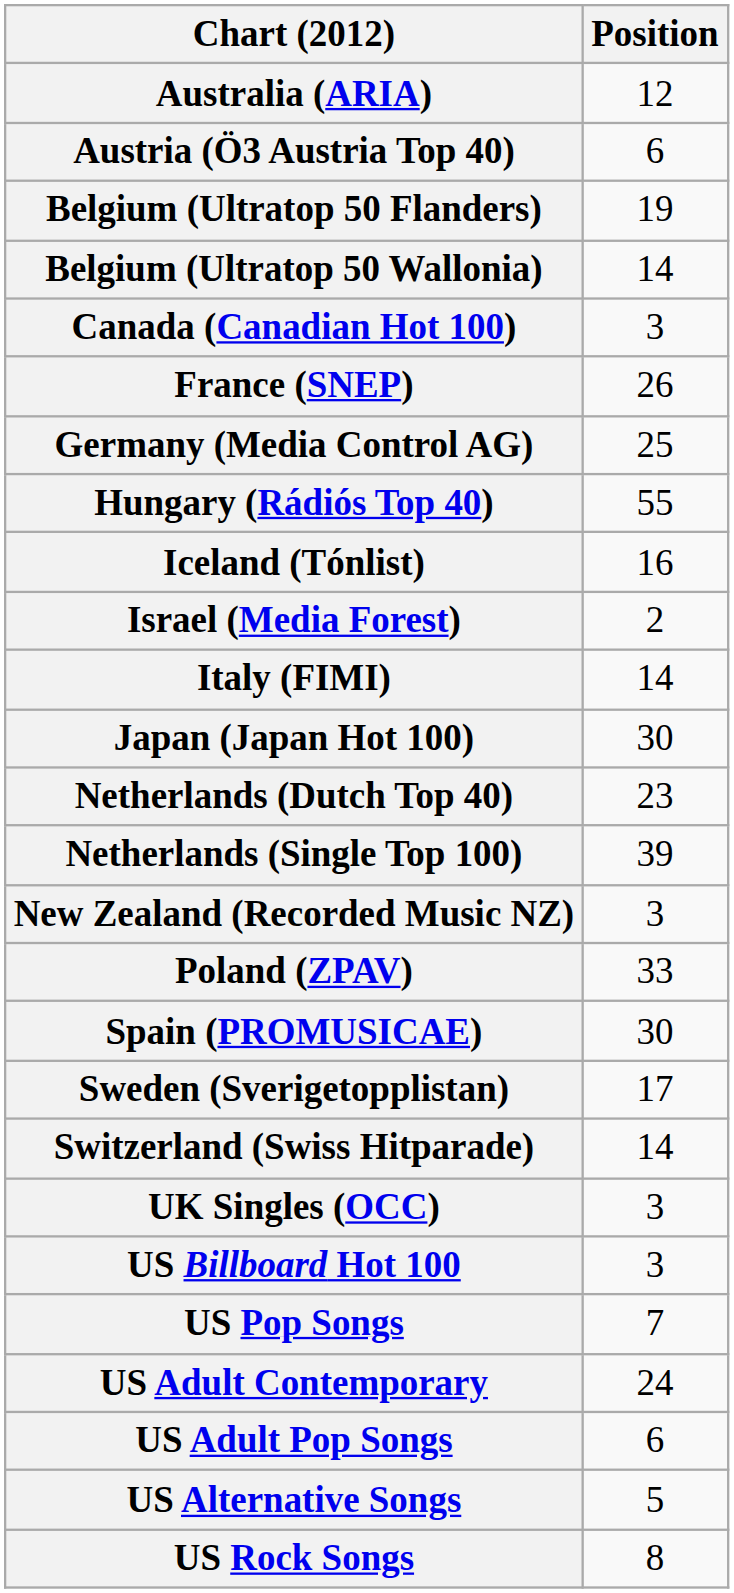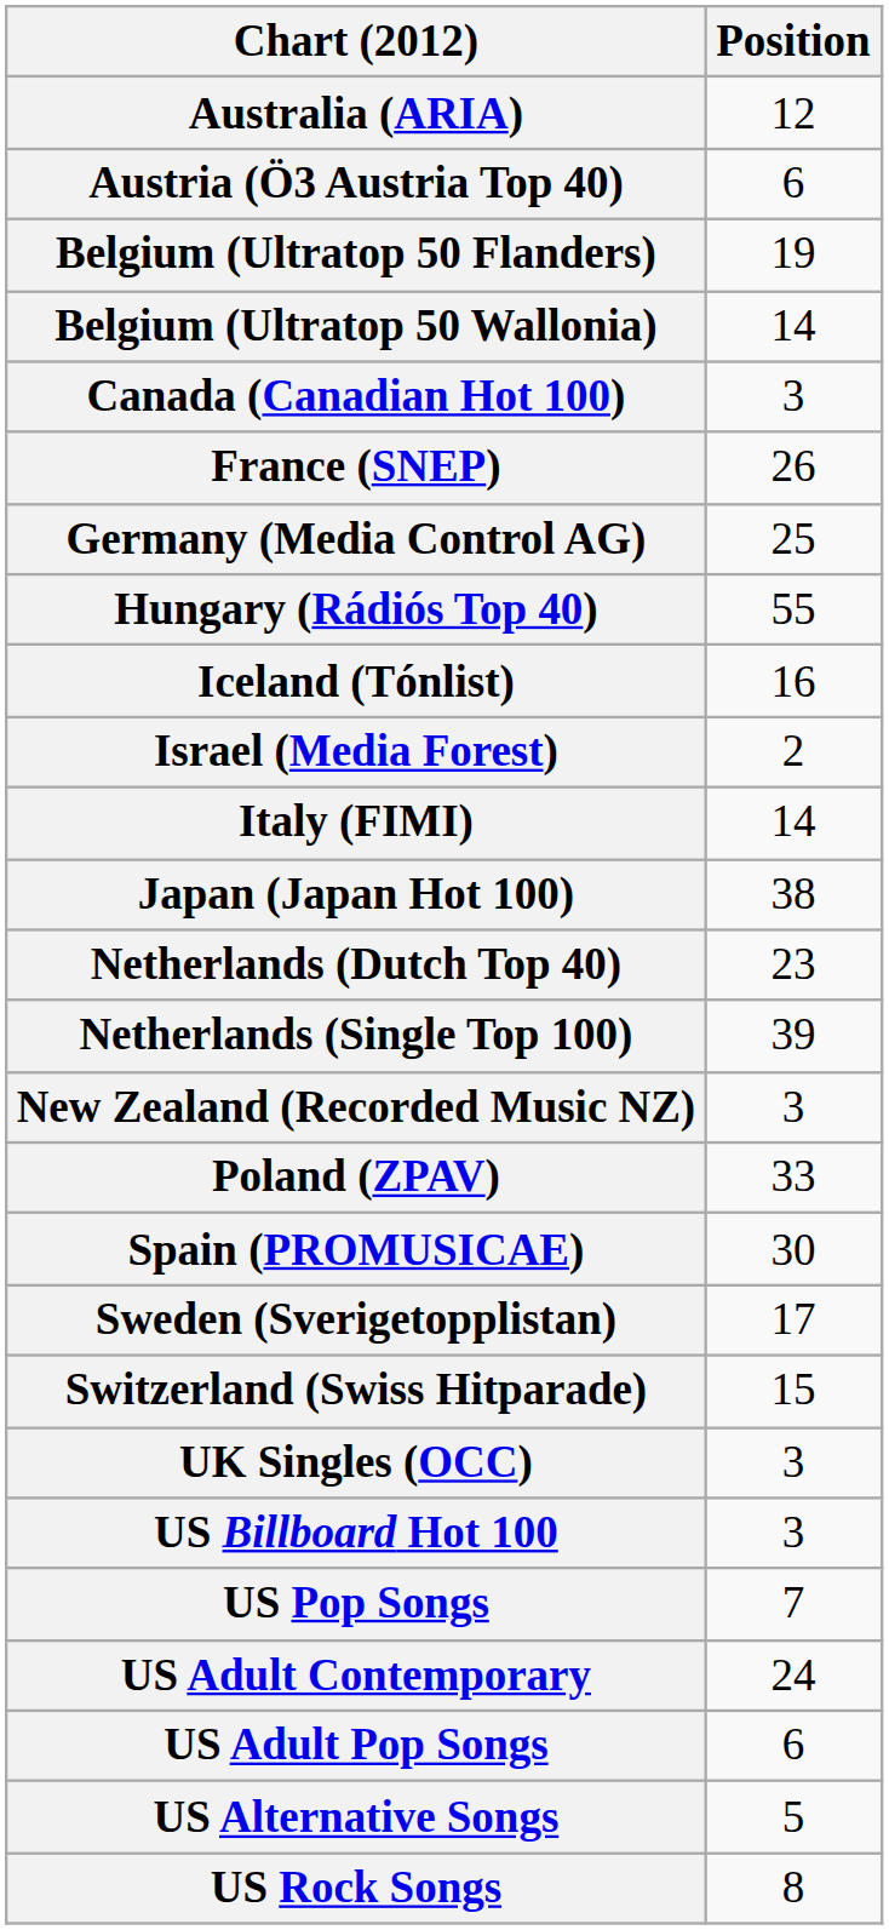Japan (Japan Hot 100) | Position: 30 -> 38
Switzerland (Swiss Hitparade) | Position: 14 -> 15
